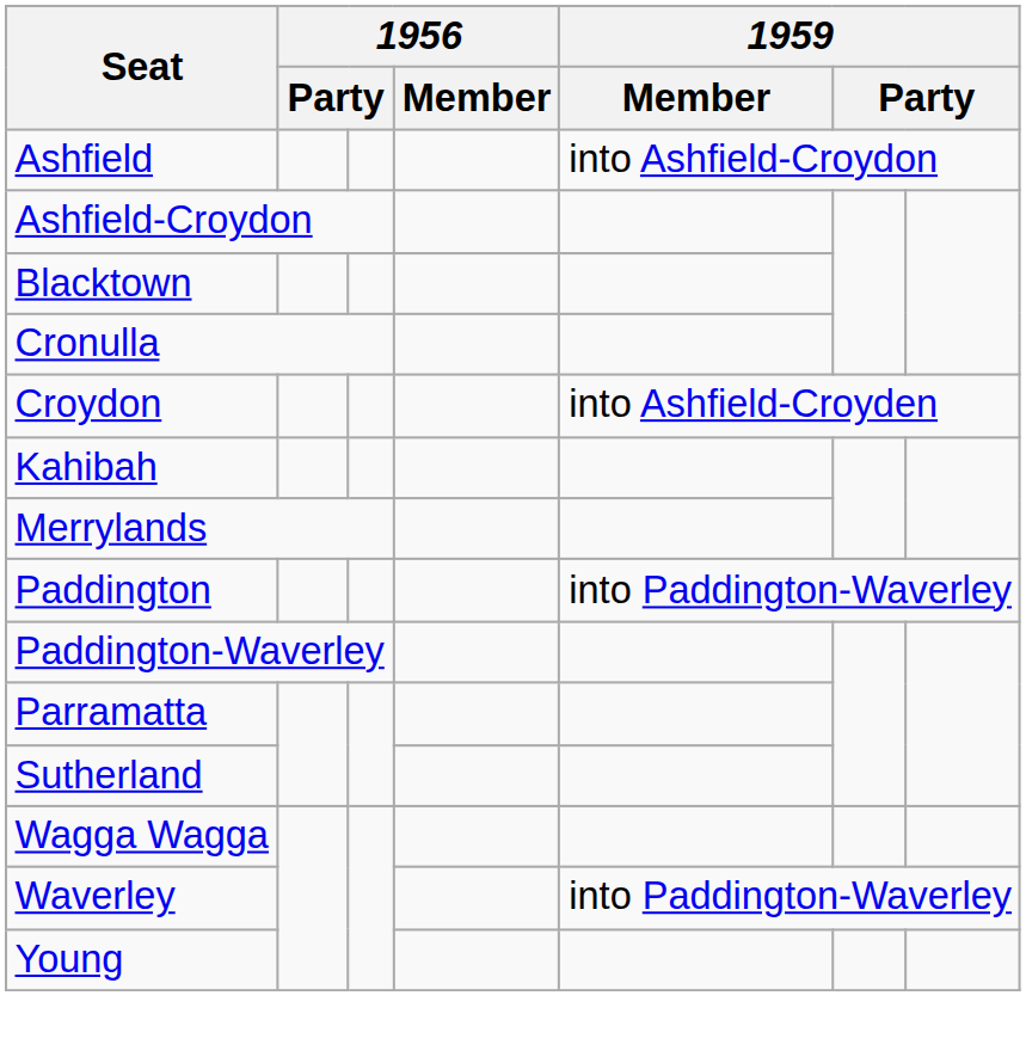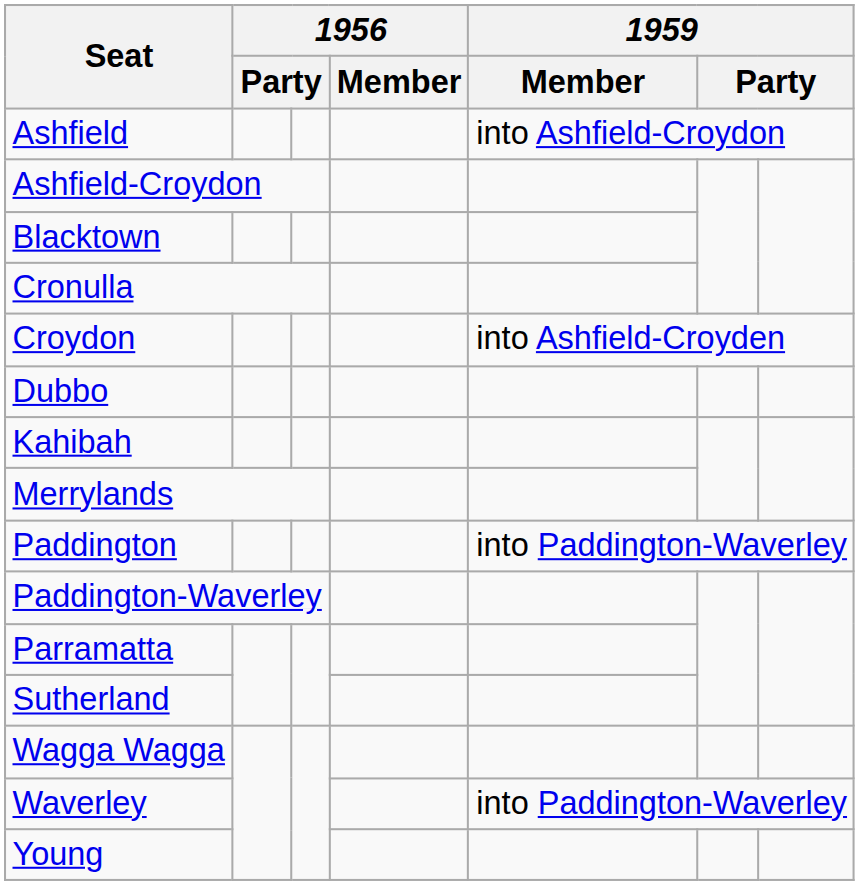+ row: Dubbo
